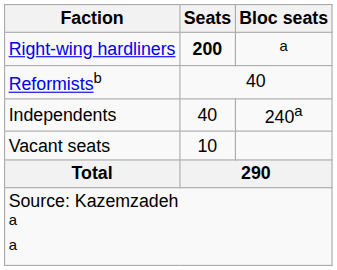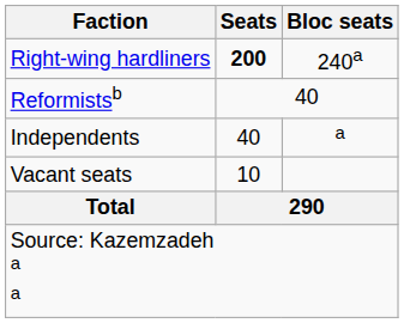Right-wing hardliners | Bloc seats: a -> 240a
Independents | Bloc seats: 240a -> a
